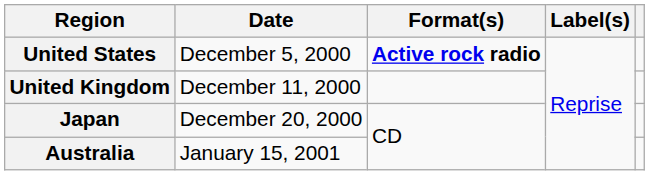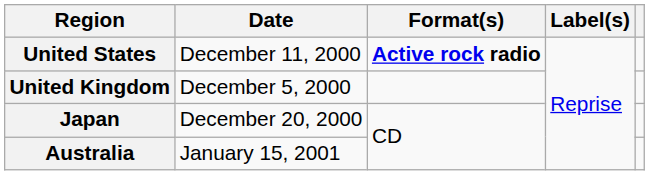United States | Date: December 5, 2000 -> December 11, 2000
United Kingdom | Date: December 11, 2000 -> December 5, 2000
